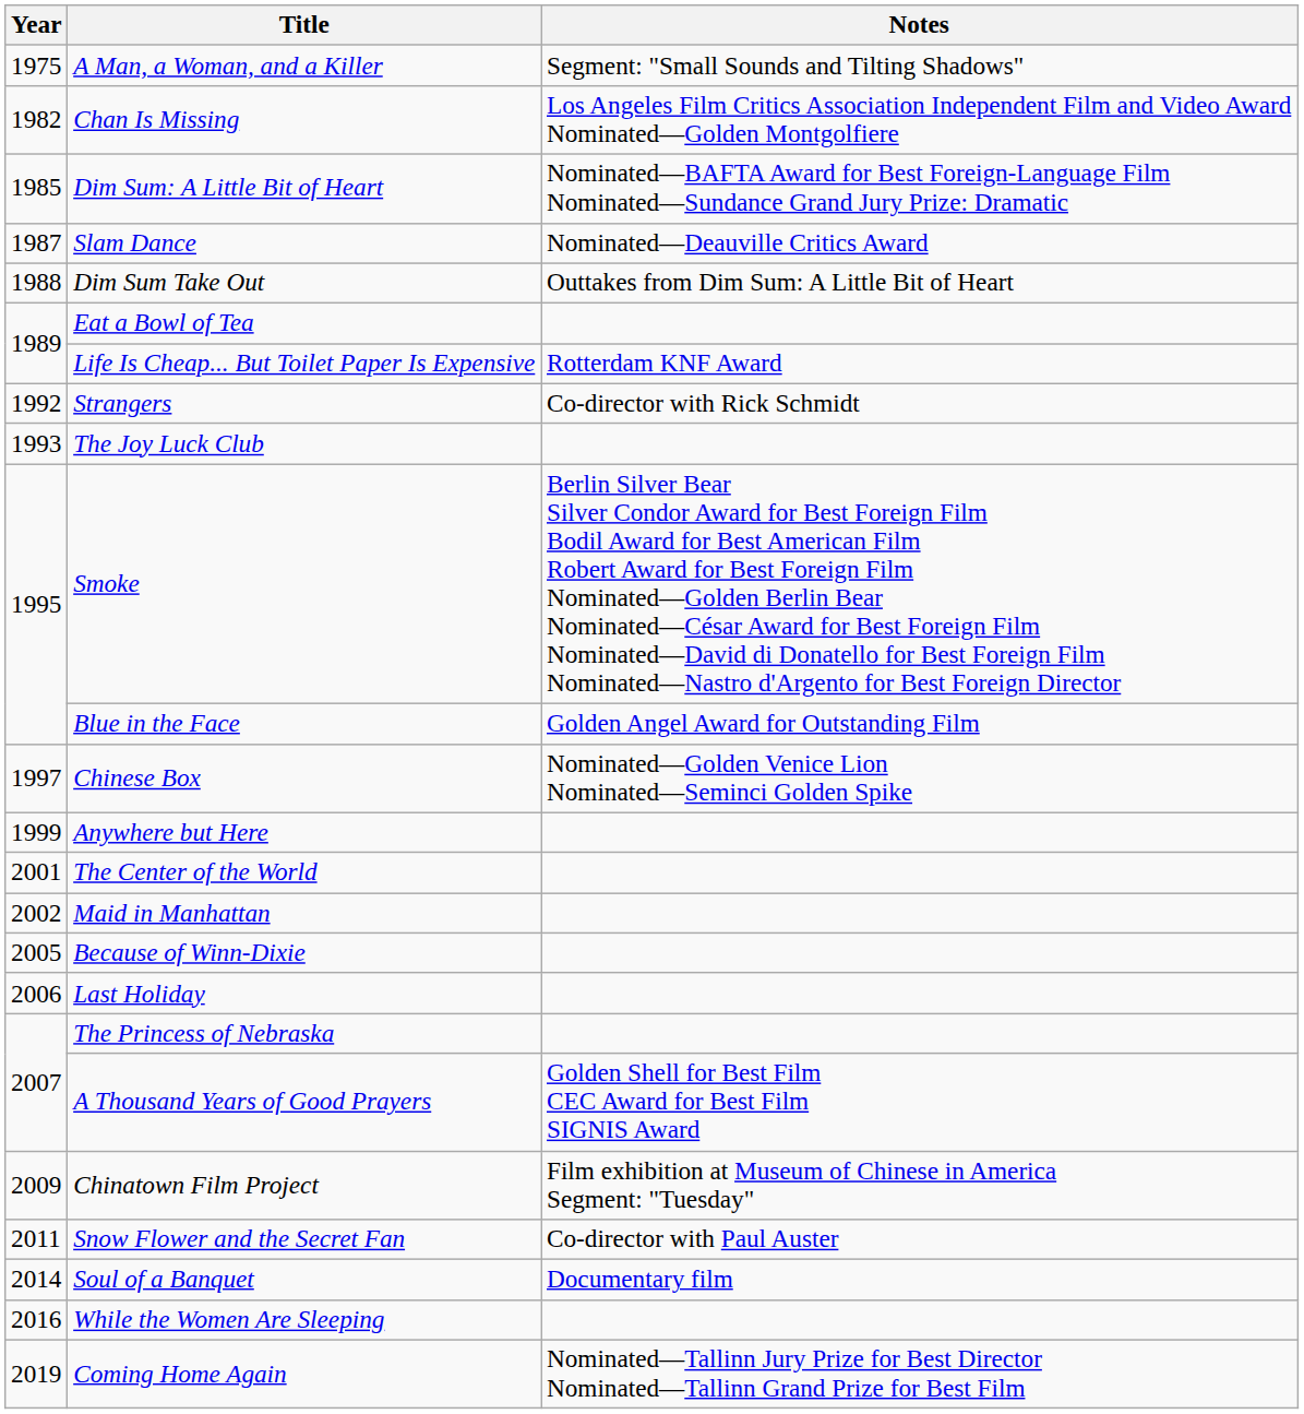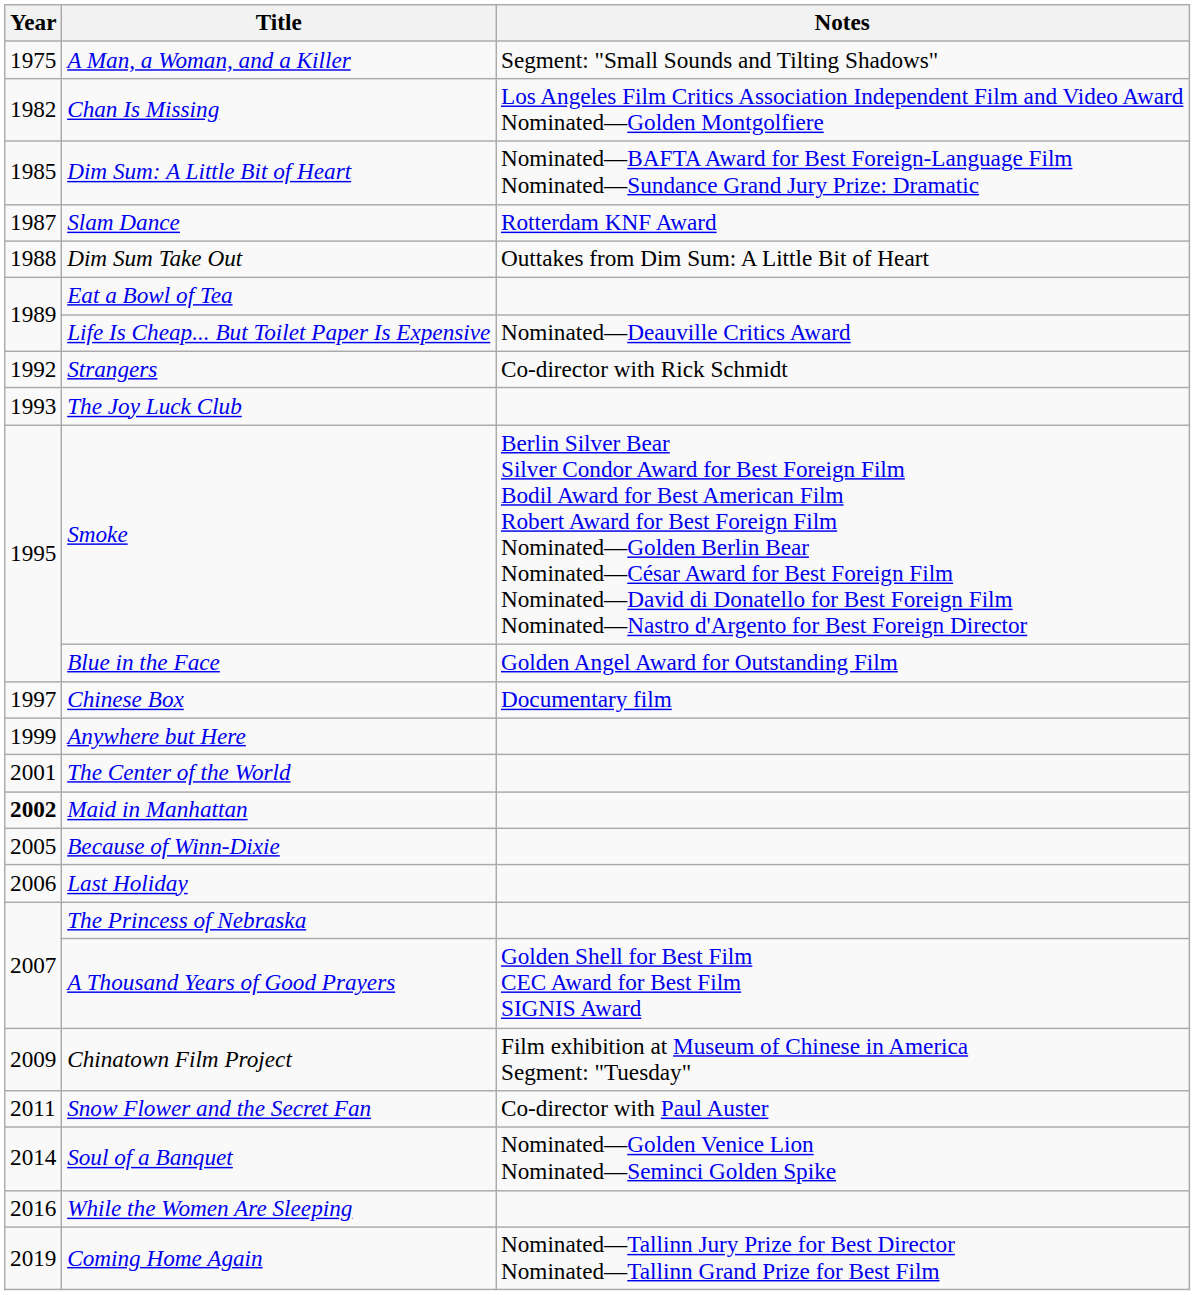Slam Dance | Notes: Nominated—Deauville Critics Award -> Rotterdam KNF Award
Life Is Cheap... But Toilet Paper Is Expensive | Notes: Rotterdam KNF Award -> Nominated—Deauville Critics Award
Chinese Box | Notes: Nominated—Golden Venice Lion Nominated—Seminci Golden Spike -> Documentary film
Maid in Manhattan | Year: normal -> bold
Soul of a Banquet | Notes: Documentary film -> Nominated—Golden Venice Lion Nominated—Seminci Golden Spike
